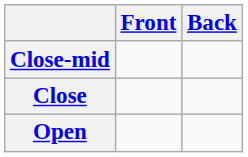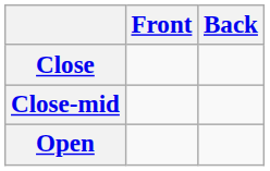rows swapped: Close <-> Close-mid
